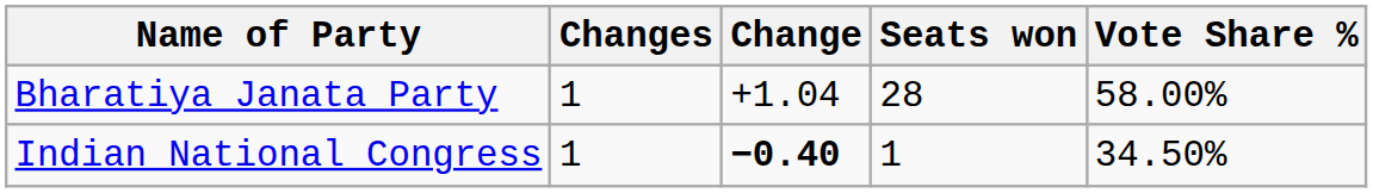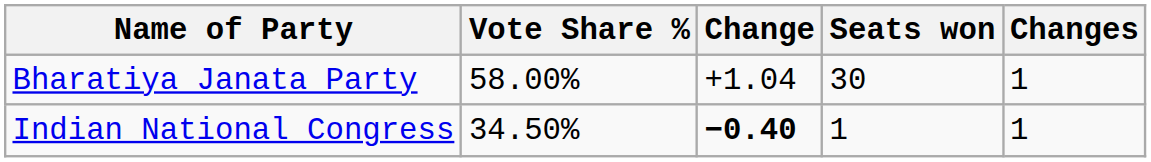columns swapped: Vote Share % <-> Changes
Bharatiya Janata Party | Seats won: 28 -> 30
